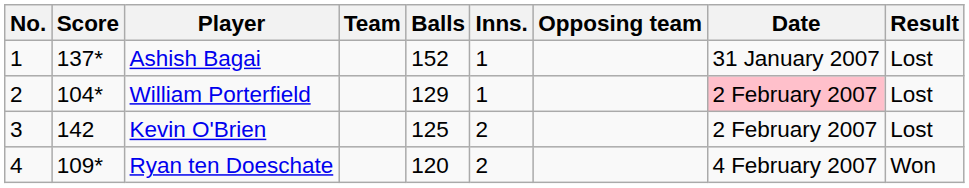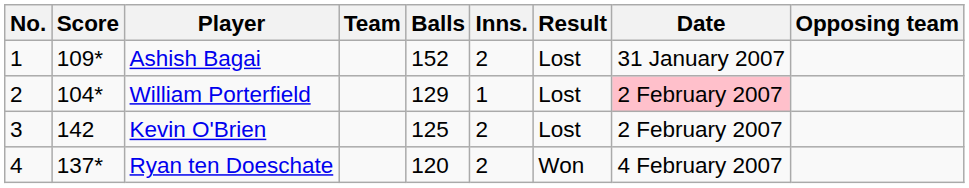columns swapped: Opposing team <-> Result
Ashish Bagai | Score: 137* -> 109*
Ashish Bagai | Inns.: 1 -> 2
Ryan ten Doeschate | Score: 109* -> 137*
